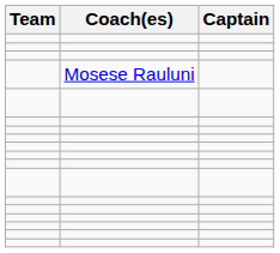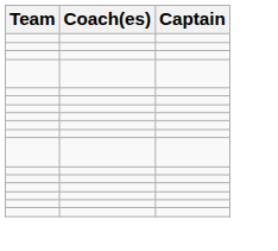- row: Mosese Rauluni
